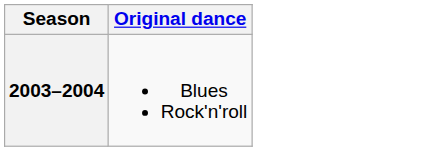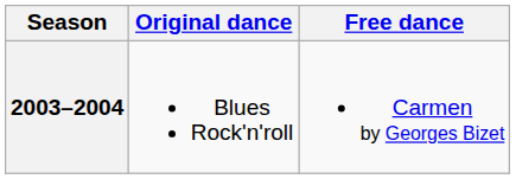+ column: Free dance | Carmen by Georges Bizet
